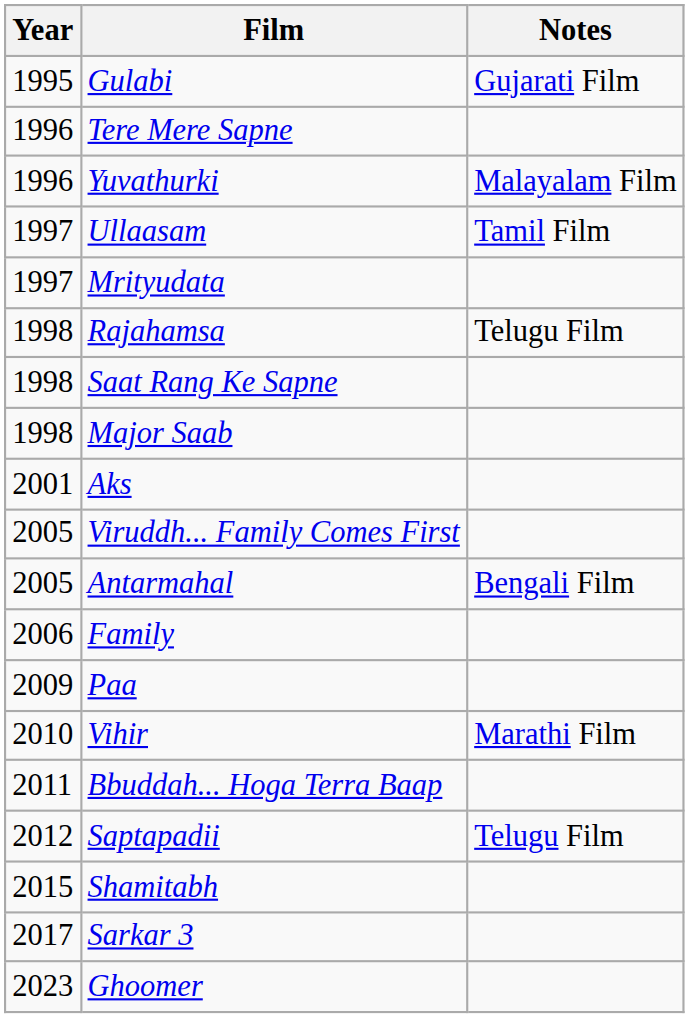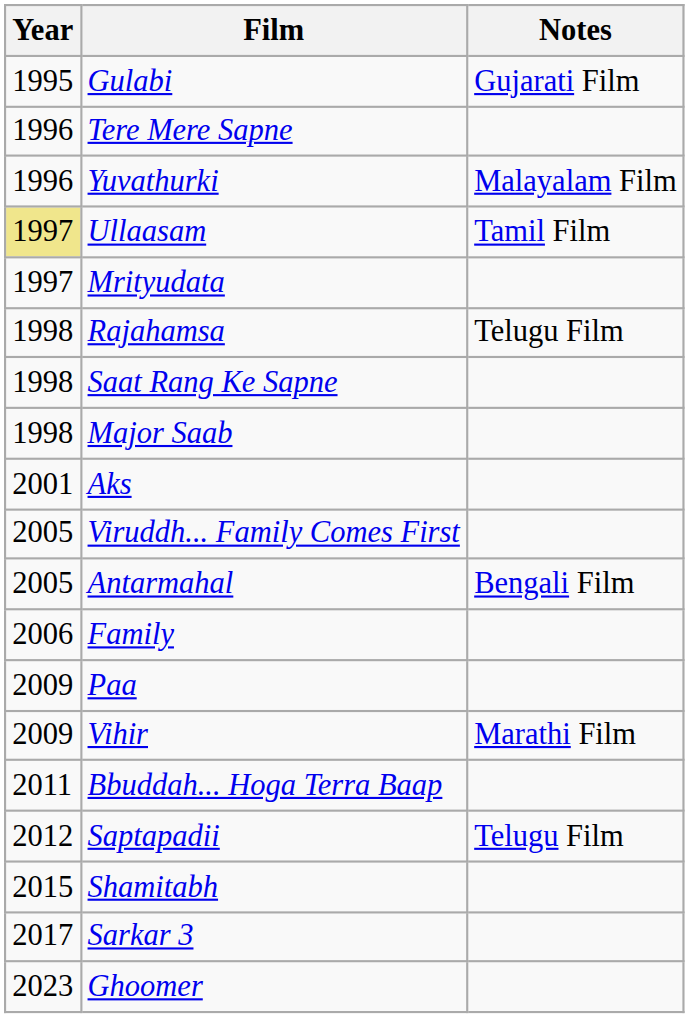Ullaasam | Year: no background -> khaki background
Vihir | Year: 2010 -> 2009
